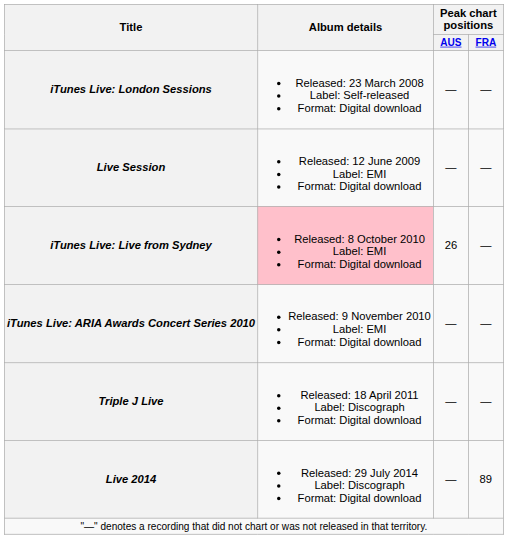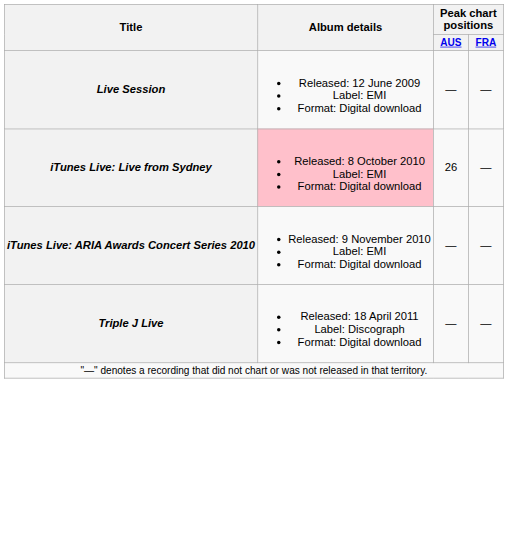- row: iTunes Live: London Sessions | Released: 23 March 2008 Label: Self-released Format: Digital download | — | —
- row: Live 2014 | Released: 29 July 2014 Label: Discograph Format: Digital download | — | 89
